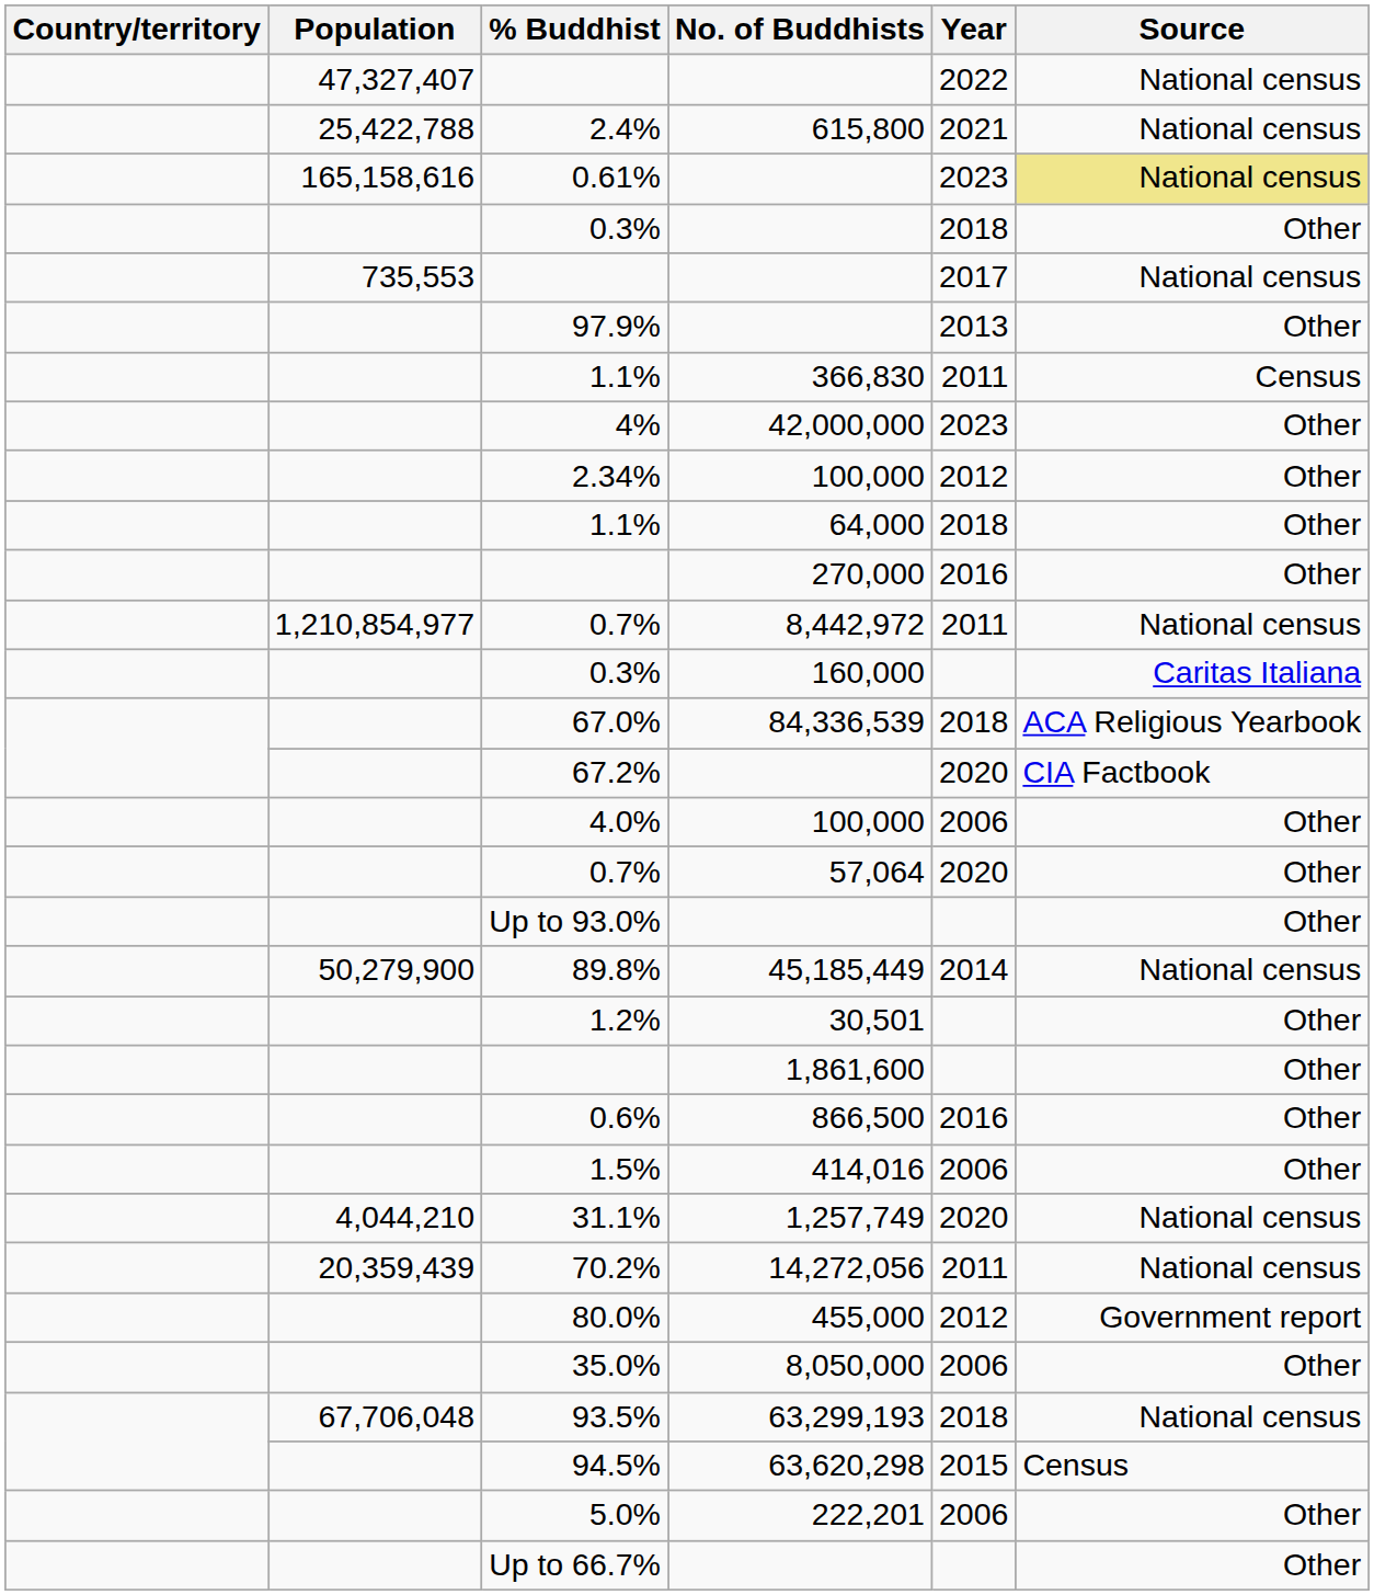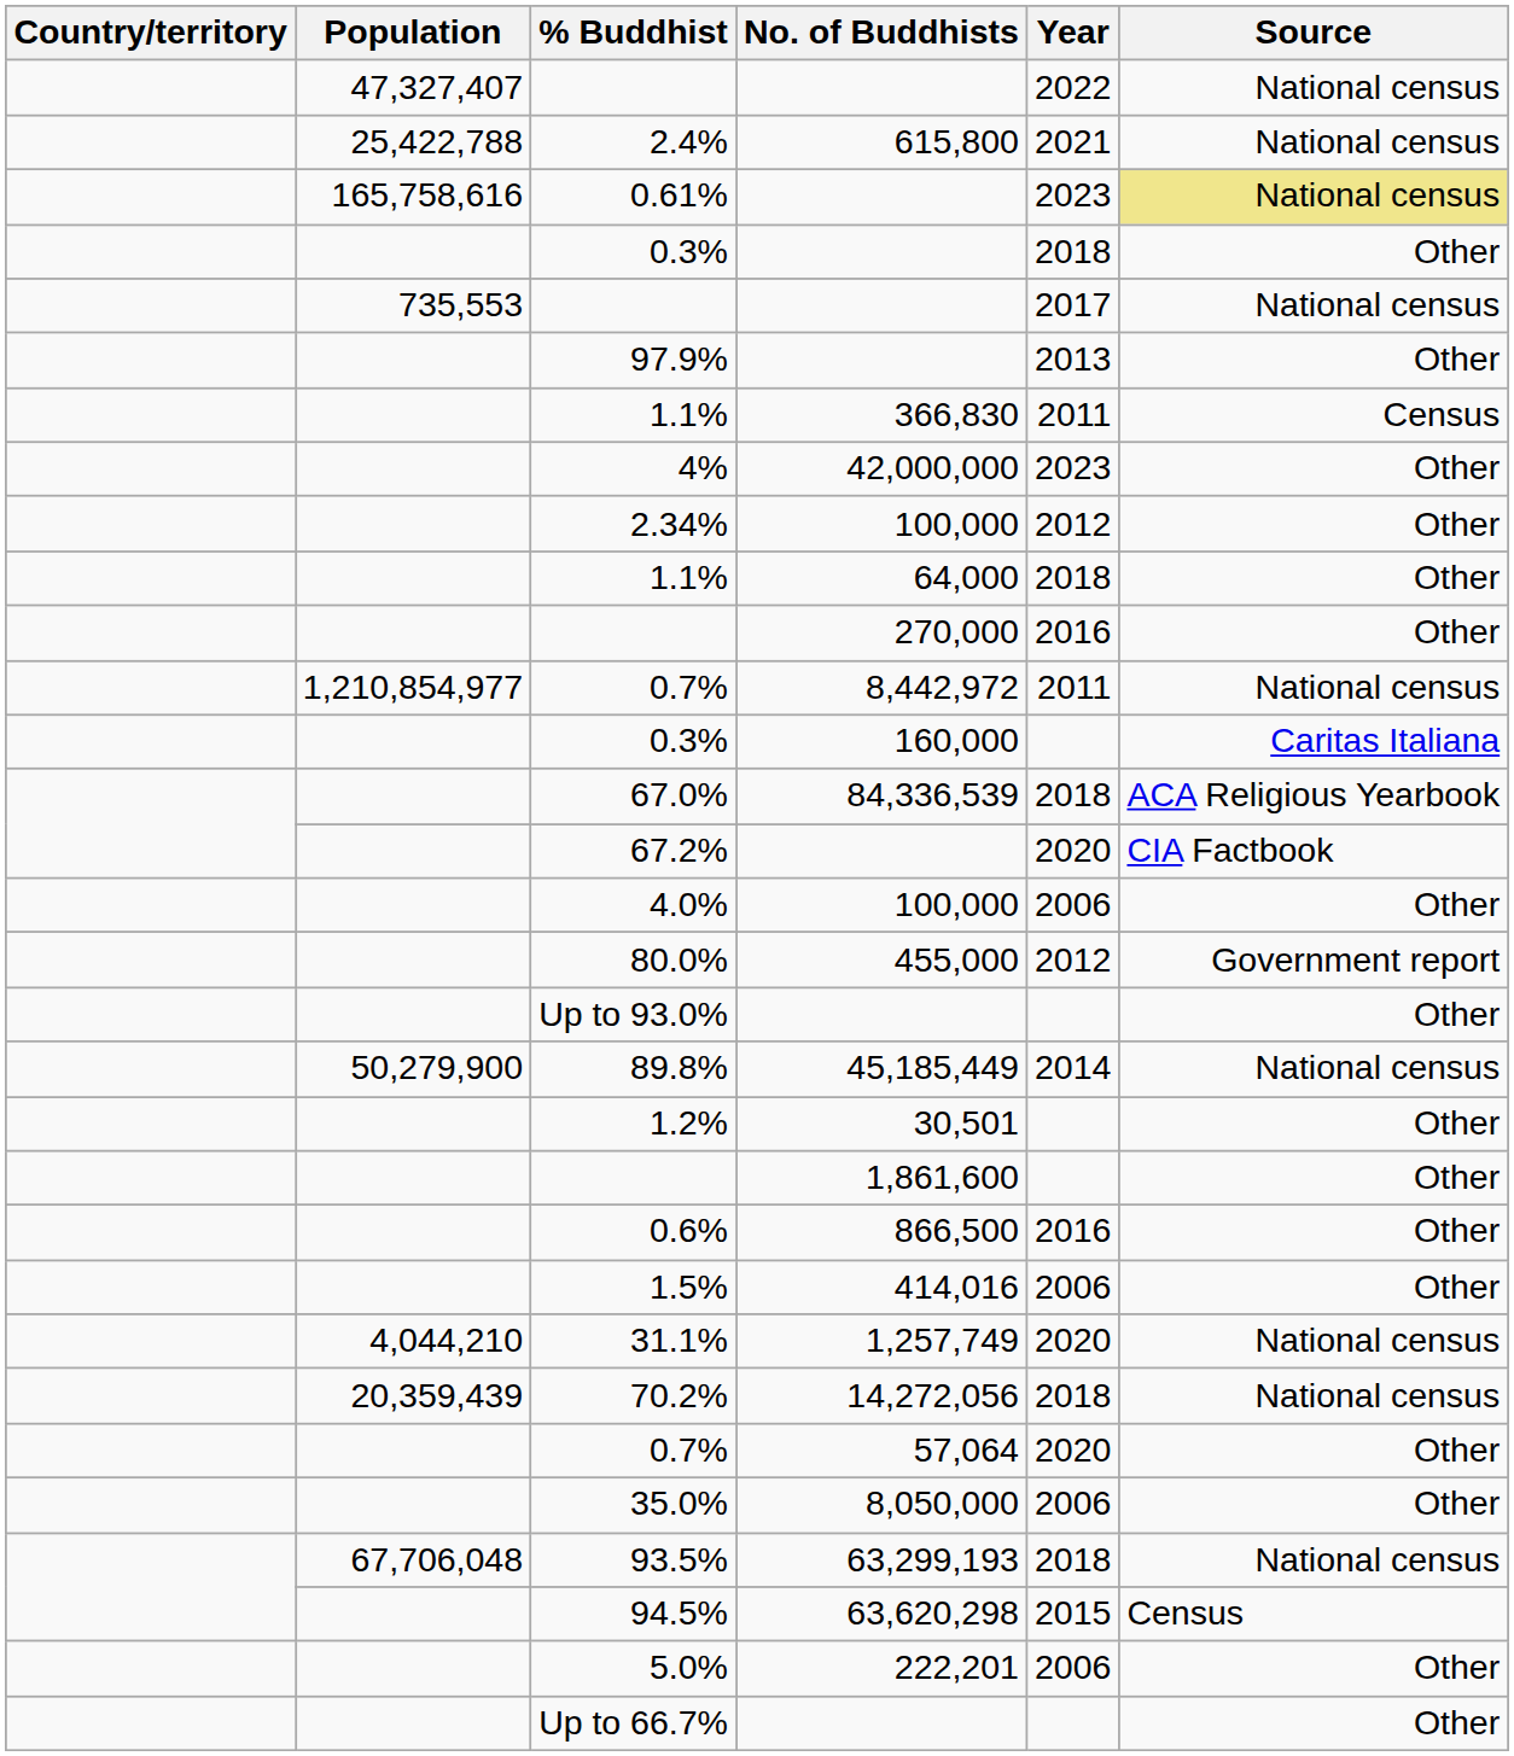0.61% | Population: 165,158,616 -> 165,758,616
rows swapped: 80.0% <-> 0.7% / 57,064
70.2% | Year: 2011 -> 2018
